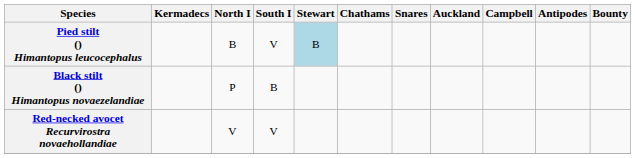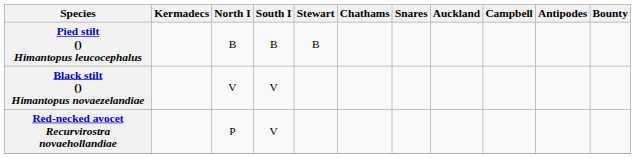Pied stilt () Himantopus leucocephalus | South I: V -> B
Pied stilt () Himantopus leucocephalus | Stewart: lightblue background -> no background
Black stilt () Himantopus novaezelandiae | North I: P -> V
Black stilt () Himantopus novaezelandiae | South I: B -> V
Red-necked avocet Recurvirostra novaehollandiae | North I: V -> P
